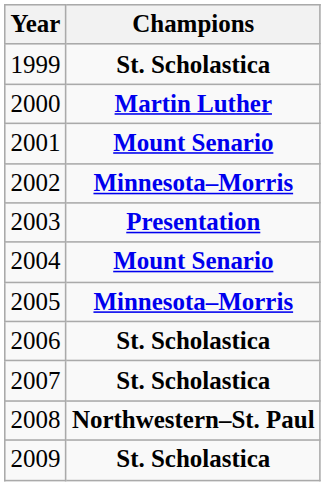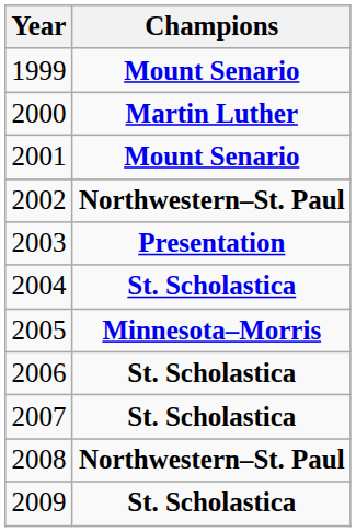1999 | Champions: St. Scholastica -> Mount Senario
2002 | Champions: Minnesota–Morris -> Northwestern–St. Paul
2004 | Champions: Mount Senario -> St. Scholastica
